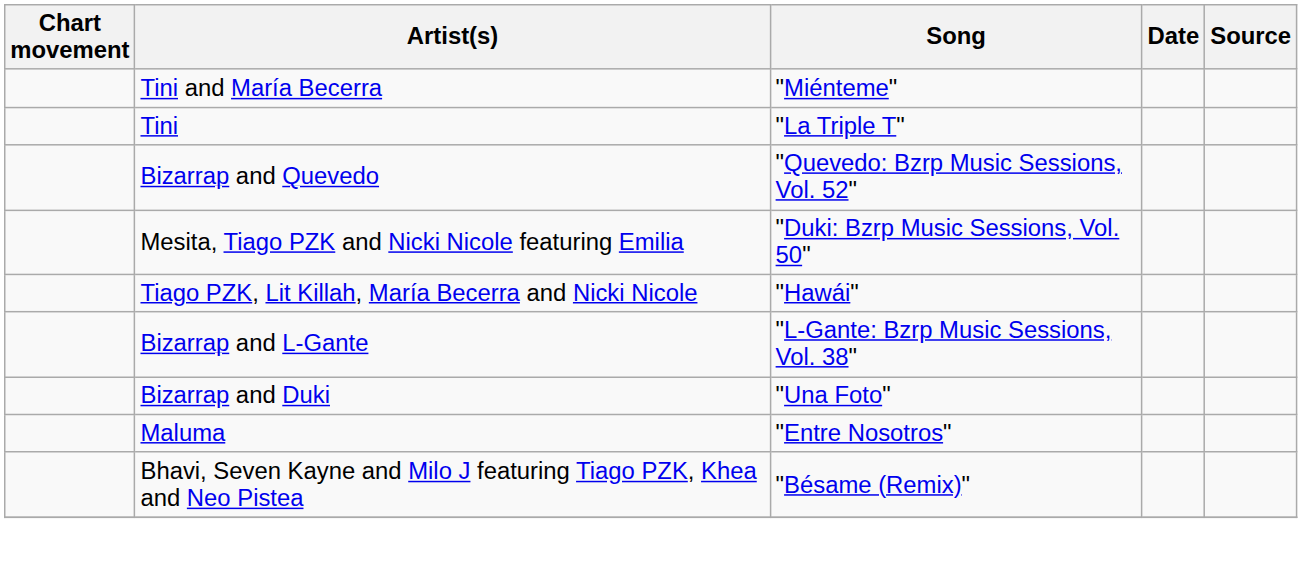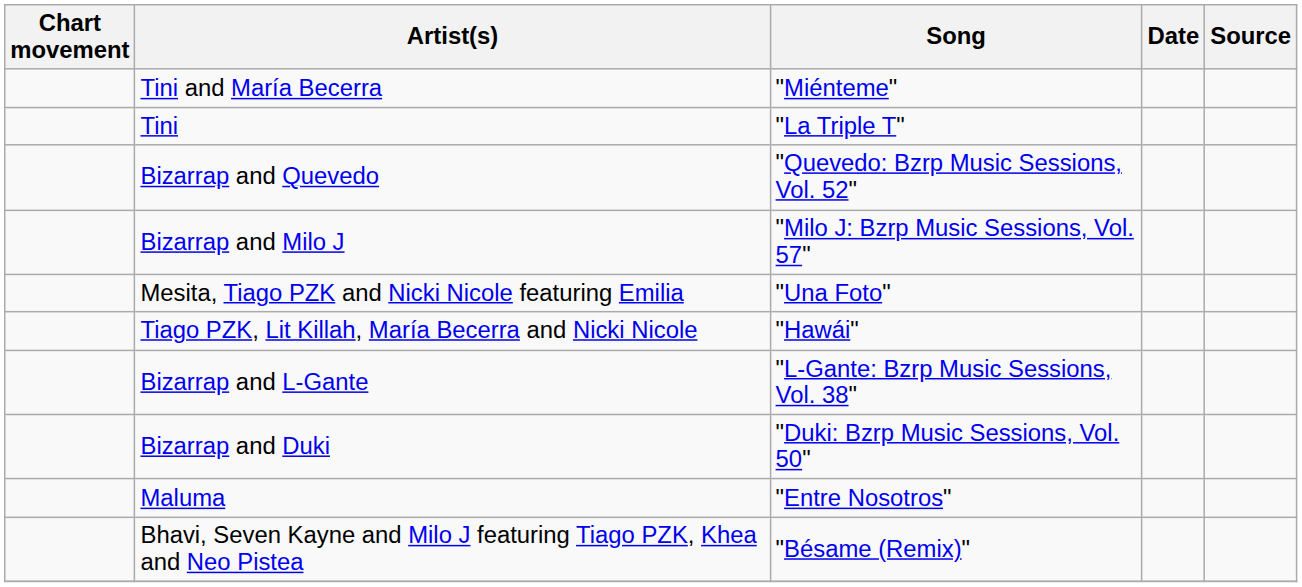+ row: Bizarrap and Milo J | "Milo J: Bzrp Music Sessions, Vol. 57"
Mesita, Tiago PZK and Nicki Nicole featuring Emilia | Song: "Duki: Bzrp Music Sessions, Vol. 50" -> "Una Foto"
Bizarrap and Duki | Song: "Una Foto" -> "Duki: Bzrp Music Sessions, Vol. 50"
